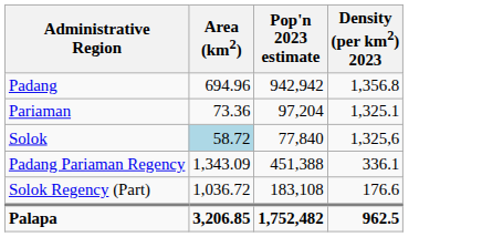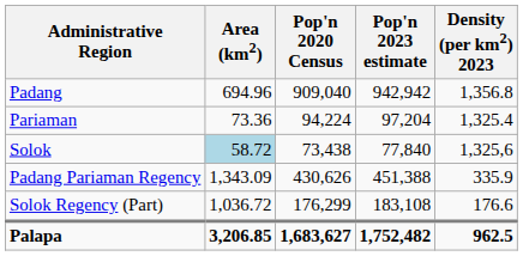+ column: Pop'n 2020 Census | 909,040 | 94,224 | 73,438 | 430,626 | 176,299 | 1,683,627
Pariaman | Density (per km2) 2023: 1,325.1 -> 1,325.4
Padang Pariaman Regency | Density (per km2) 2023: 336.1 -> 335.9
